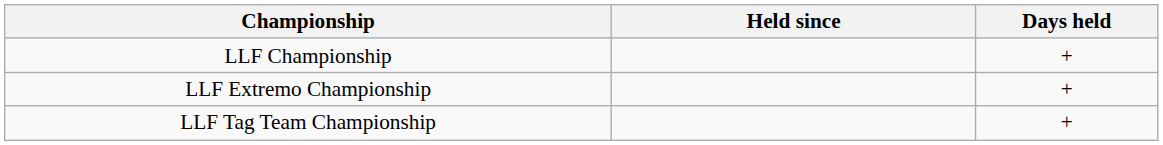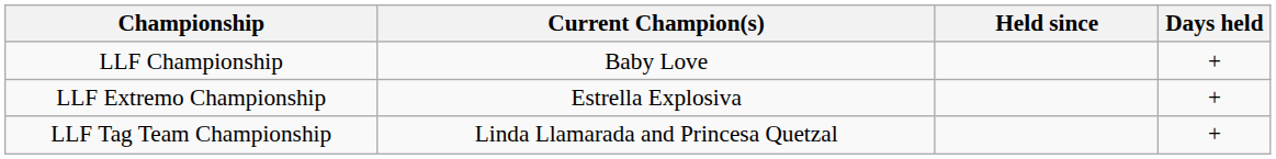+ column: Current Champion(s) | Baby Love | Estrella Explosiva | Linda Llamarada and Princesa Quetzal
